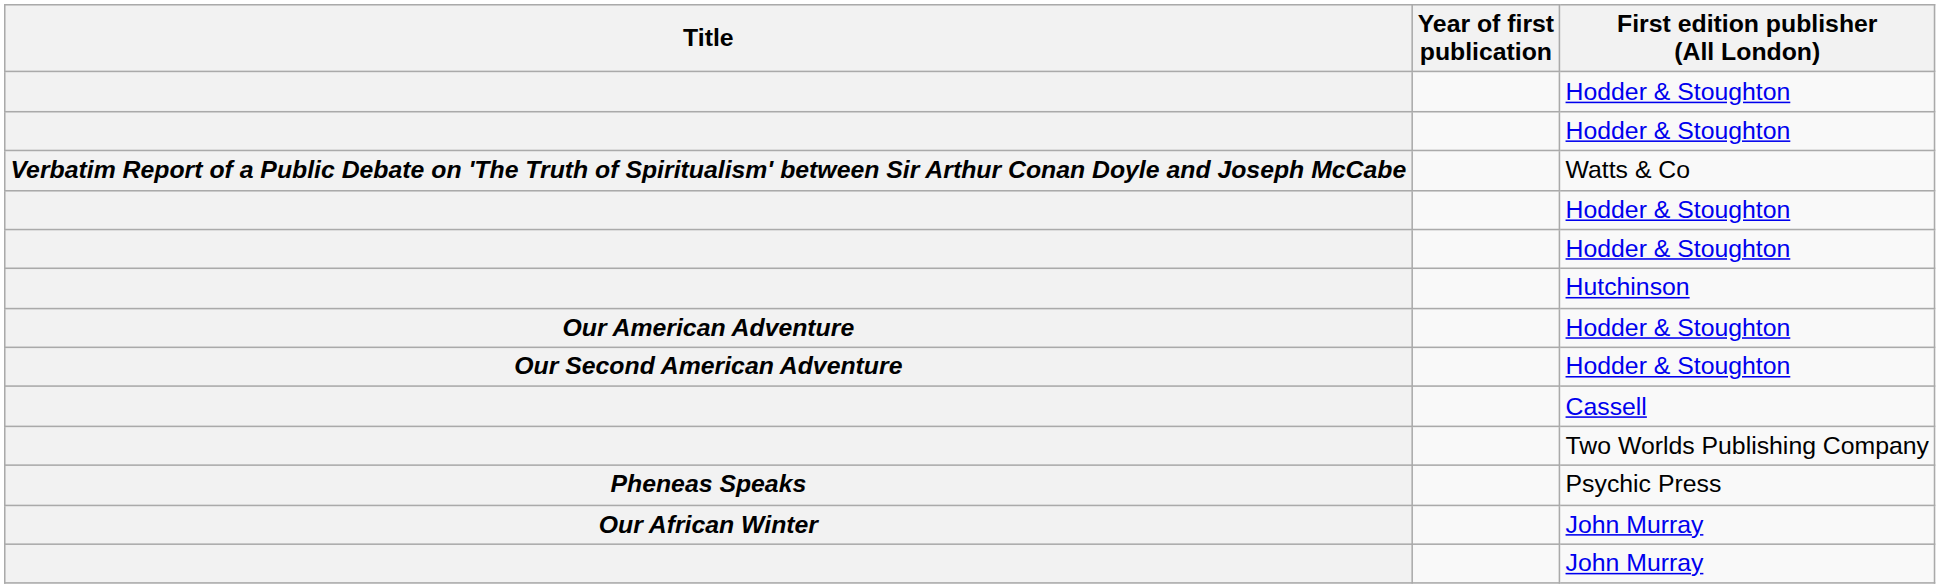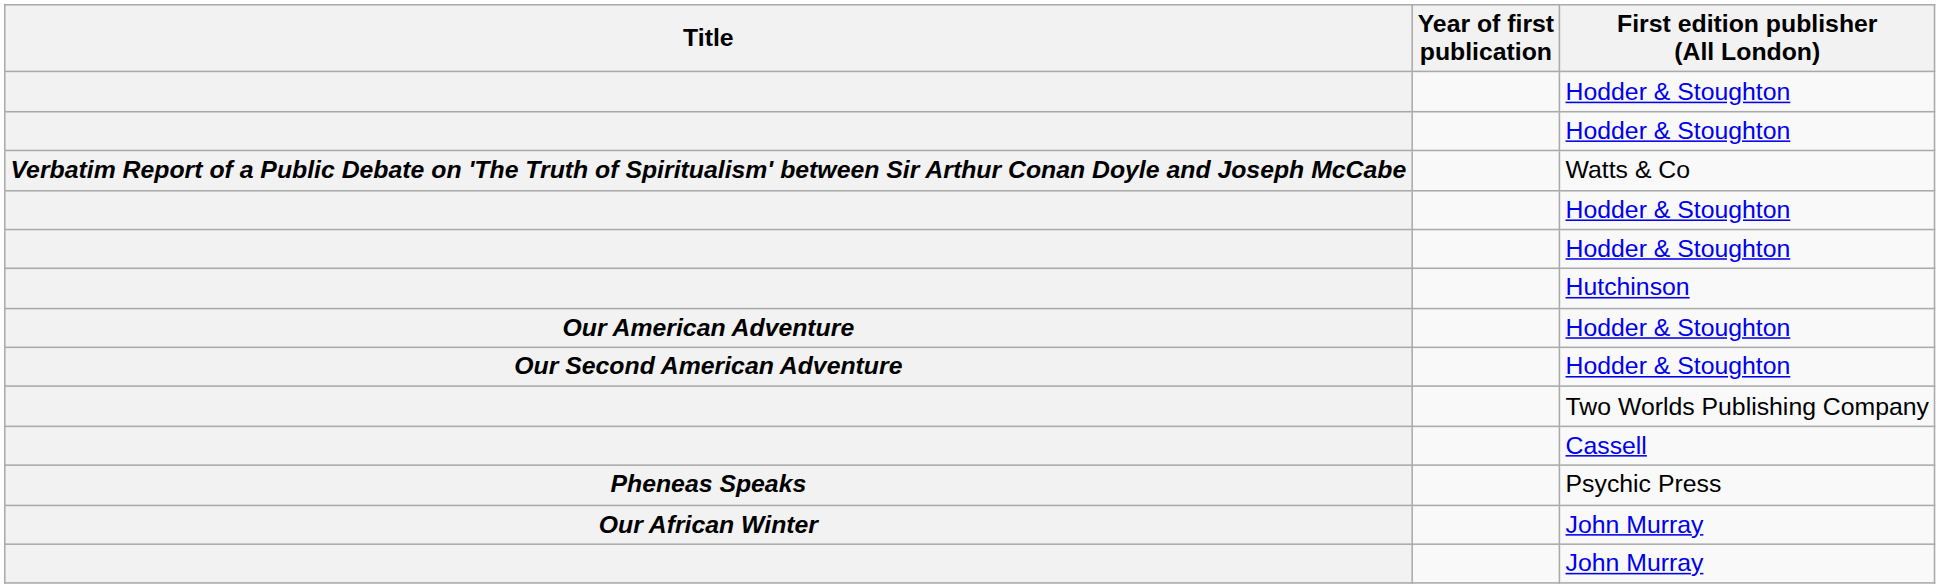rows swapped: Two Worlds Publishing Company <-> Cassell
